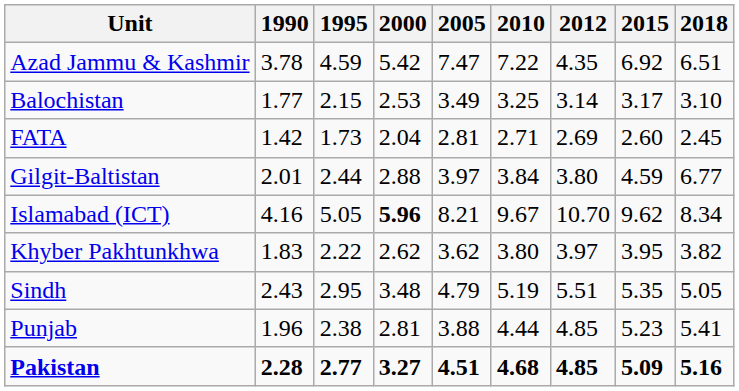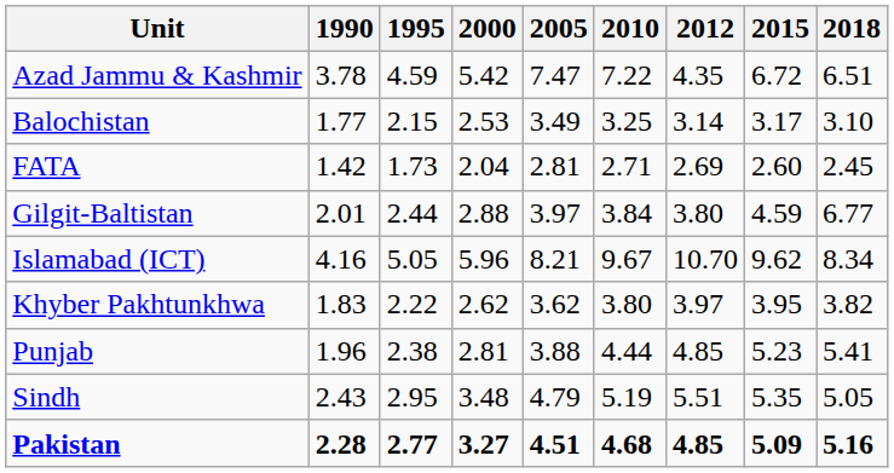Azad Jammu & Kashmir | 2015: 6.92 -> 6.72
Islamabad (ICT) | 2000: bold -> normal
rows swapped: Punjab <-> Sindh
